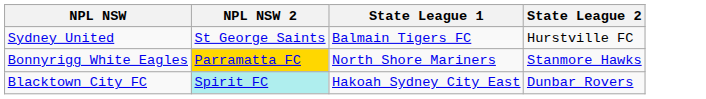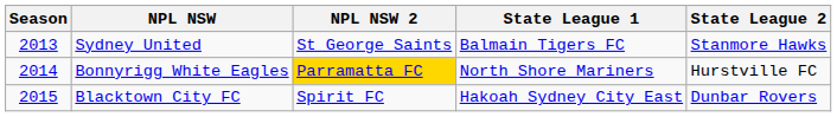+ column: Season | 2013 | 2014 | 2015
Sydney United | State League 2: Hurstville FC -> Stanmore Hawks
Bonnyrigg White Eagles | State League 2: Stanmore Hawks -> Hurstville FC
Blacktown City FC | NPL NSW 2: paleturquoise background -> no background
